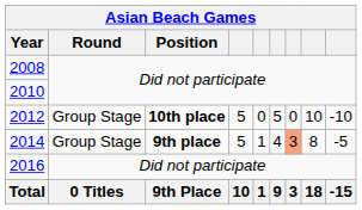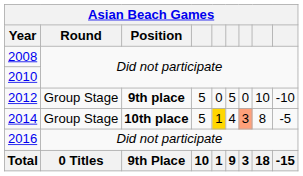2012 | Asian Beach Games / Position: 10th place -> 9th place
2014 | Asian Beach Games / Position: 9th place -> 10th place
2014 | column 5: no background -> gold background
